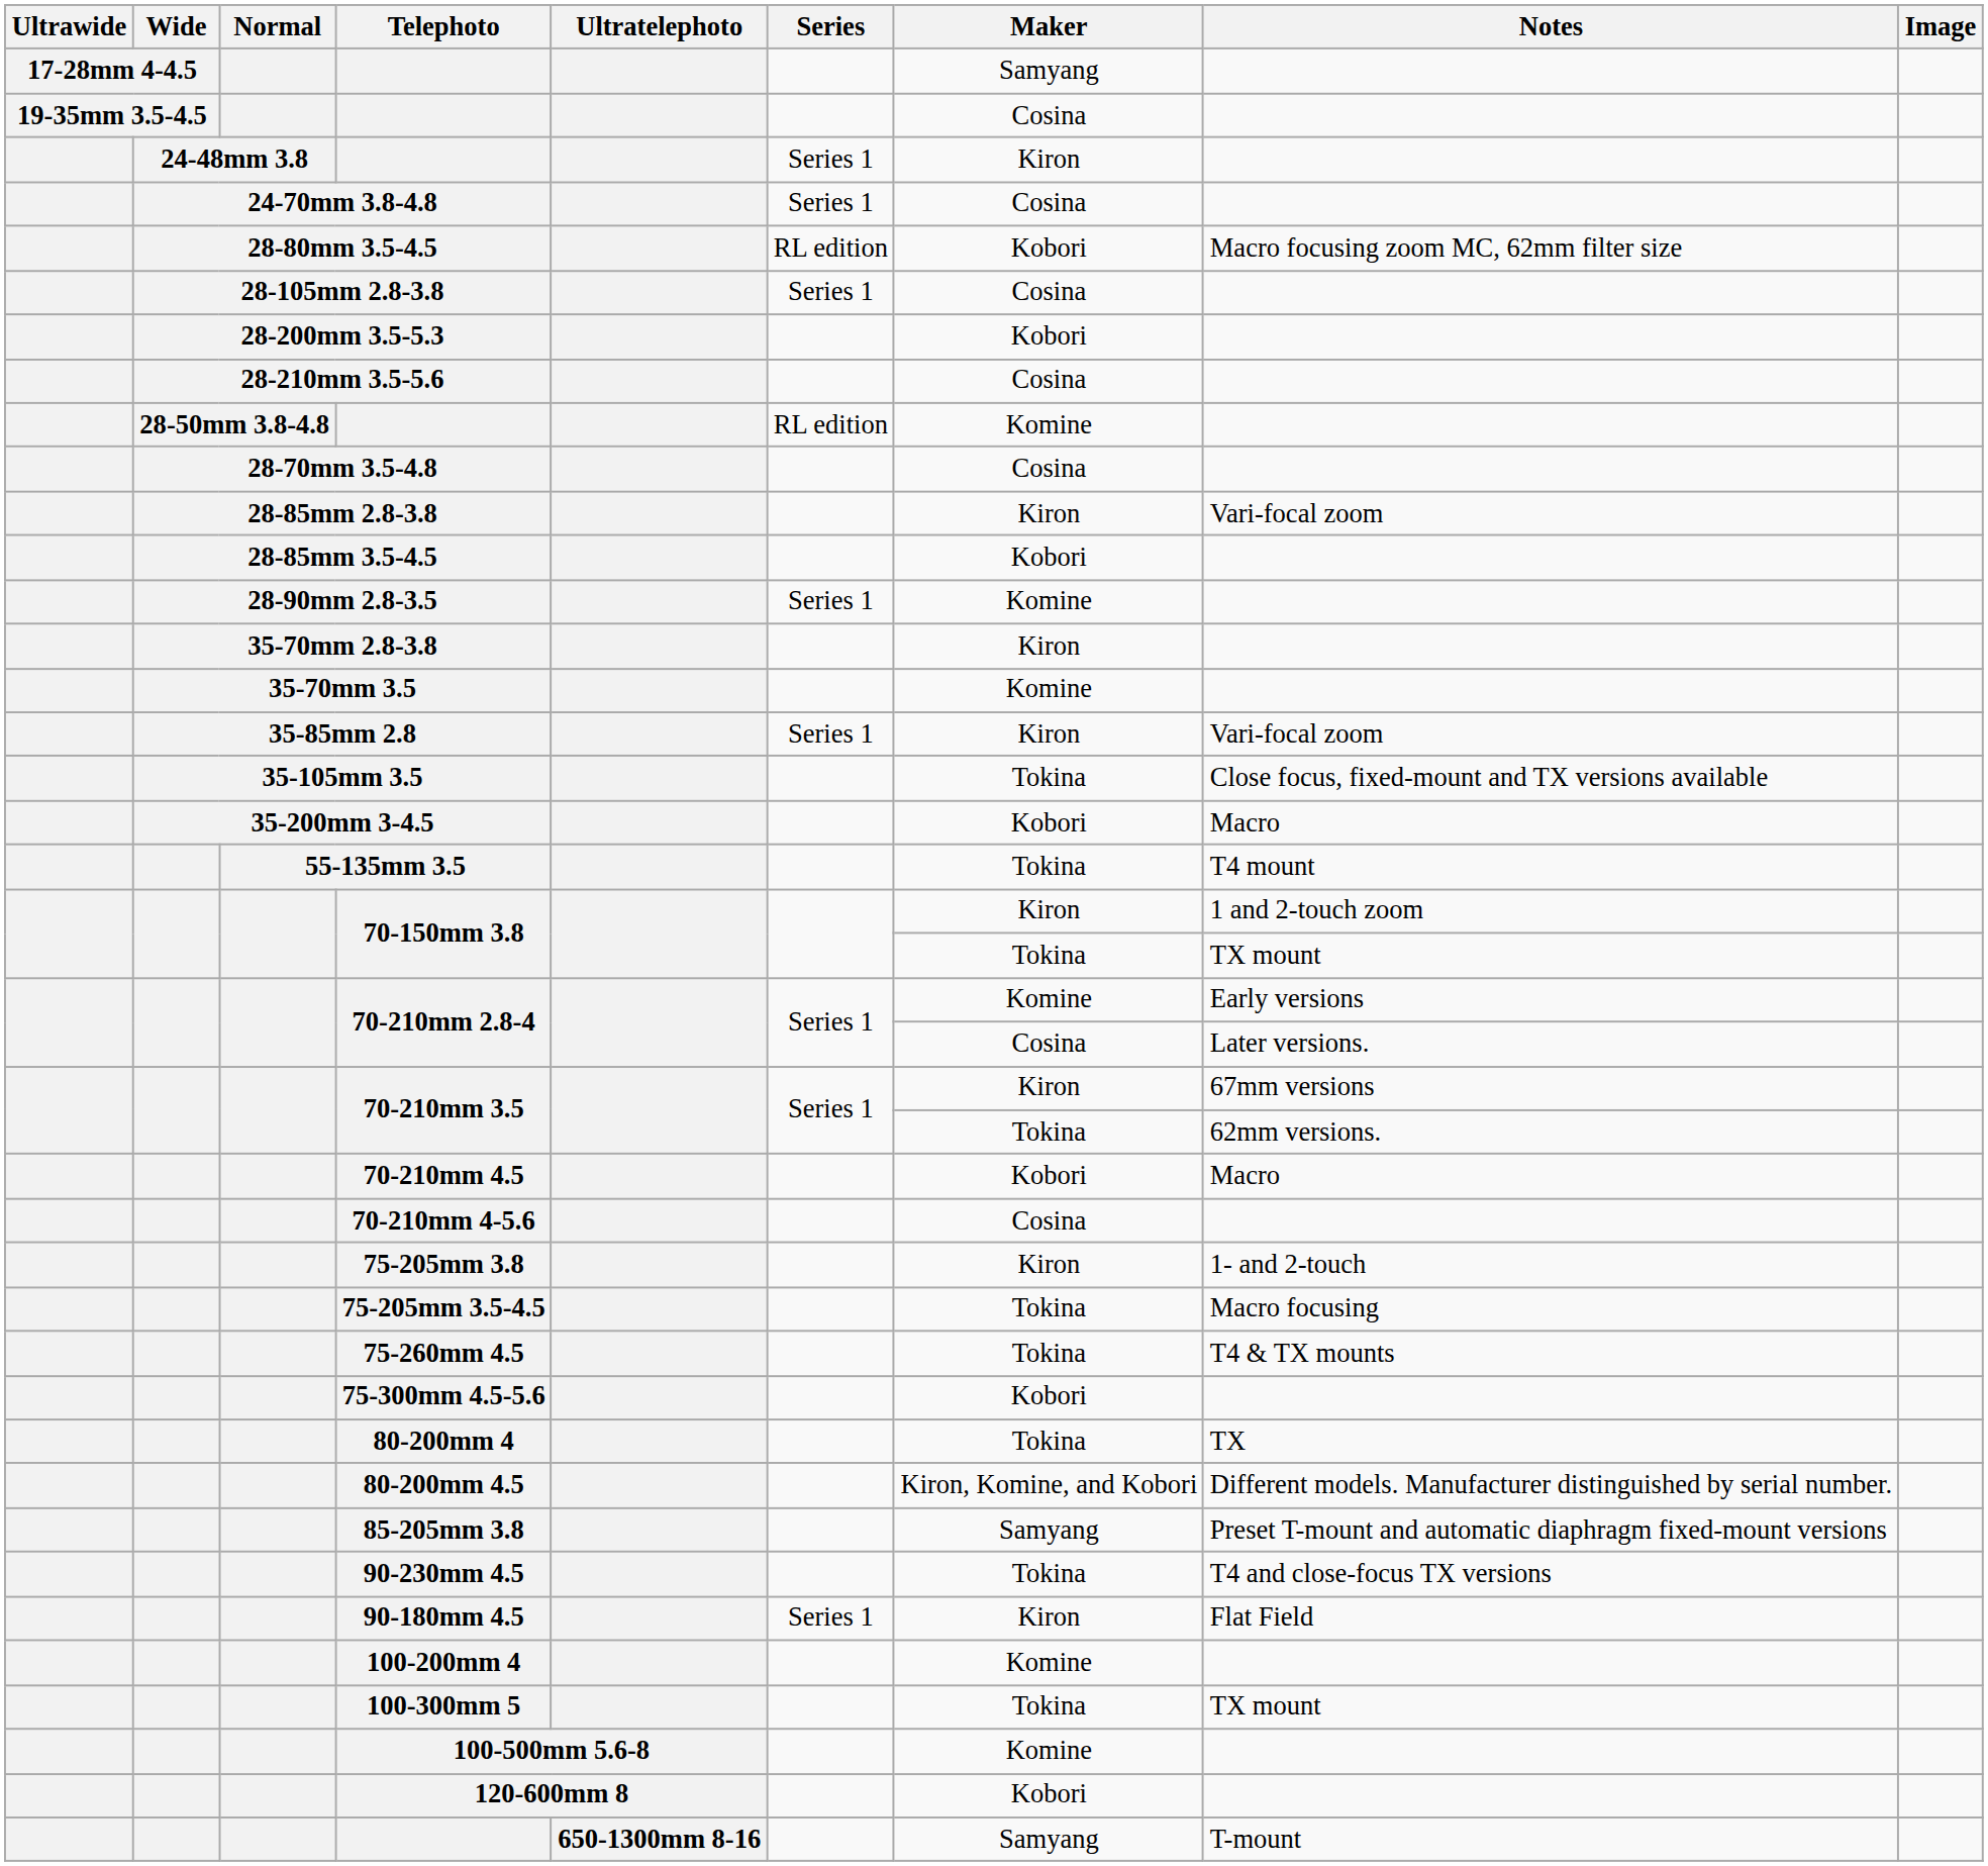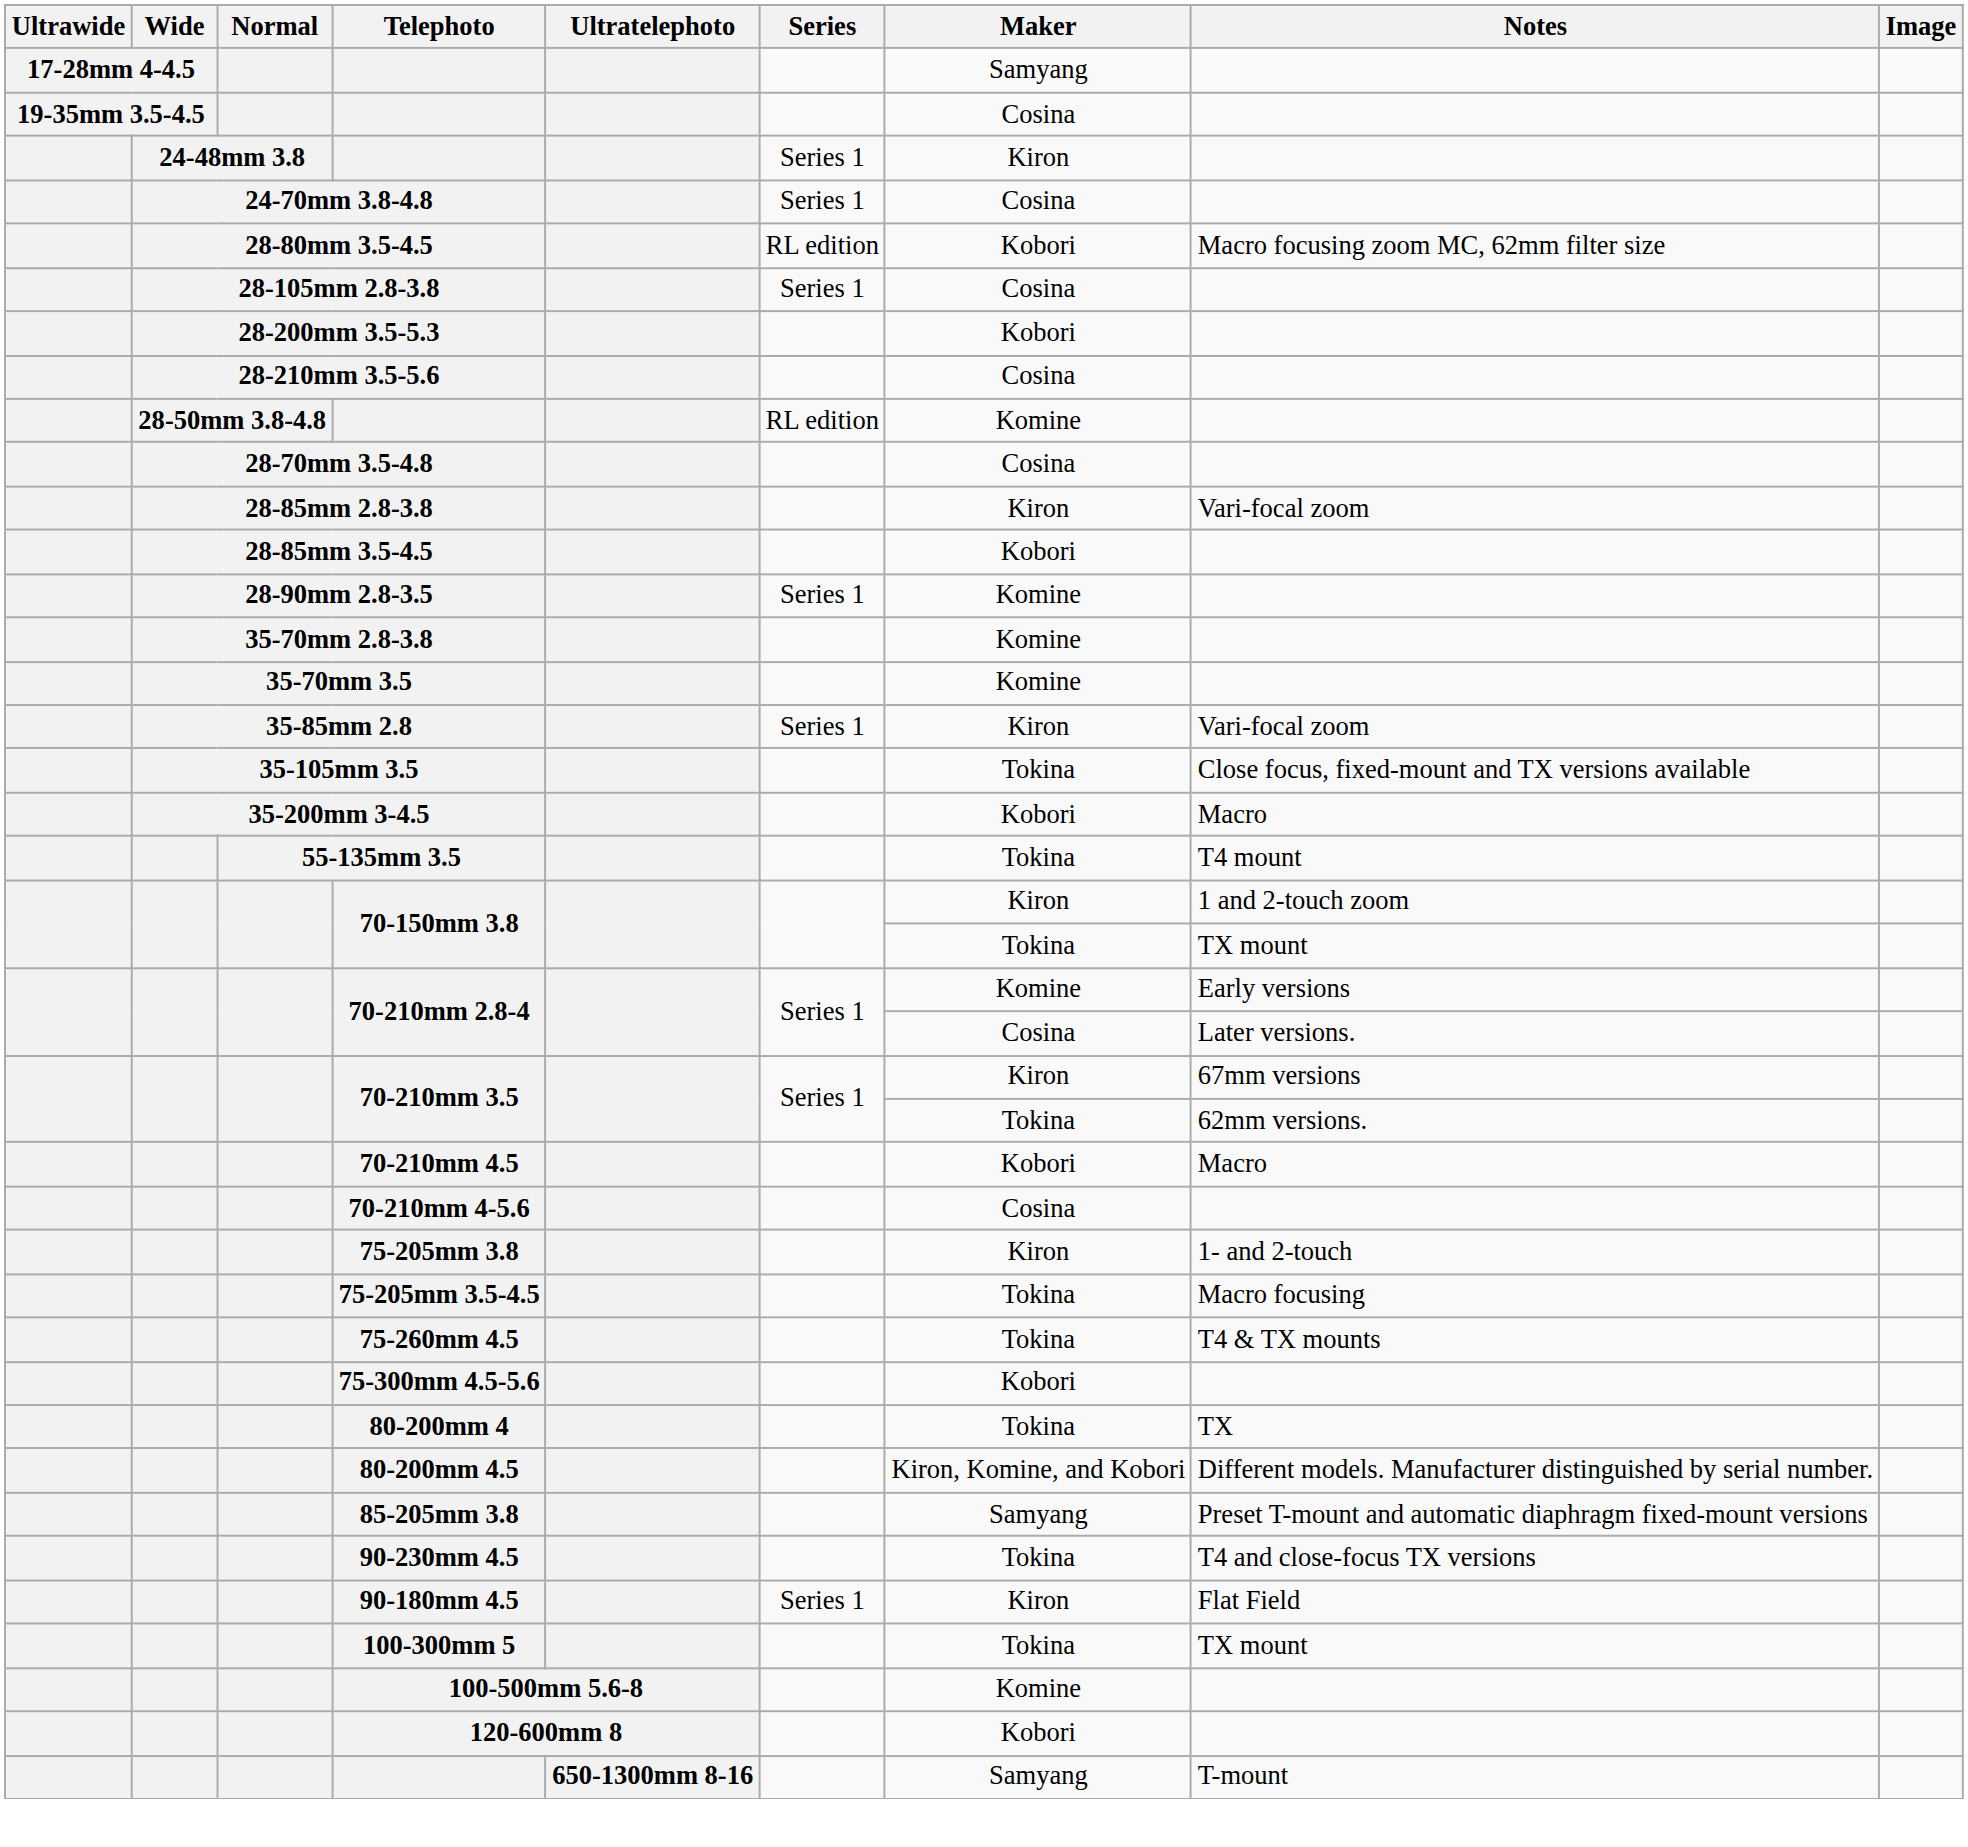35-70mm 2.8-3.8 | Maker: Kiron -> Komine
- row: 100-200mm 4 | Komine
